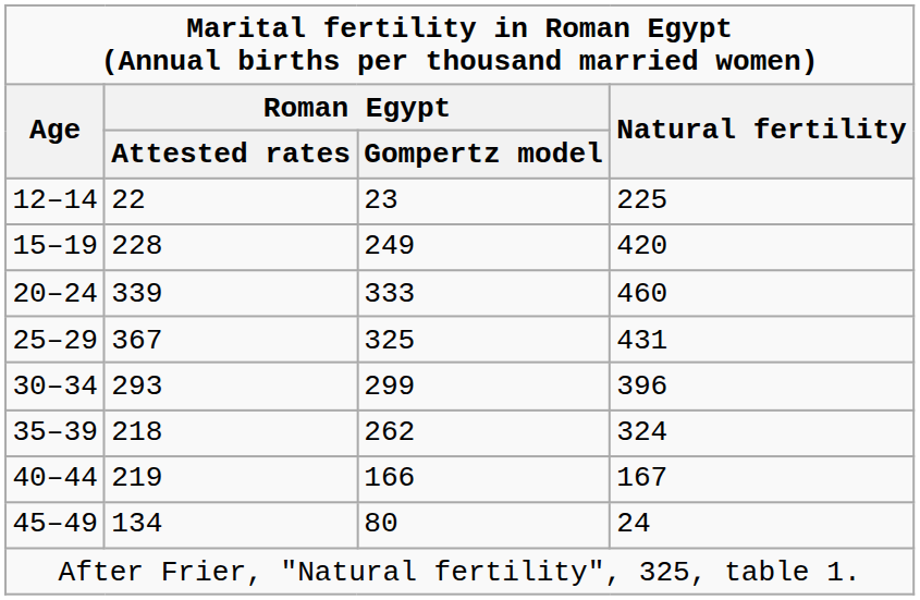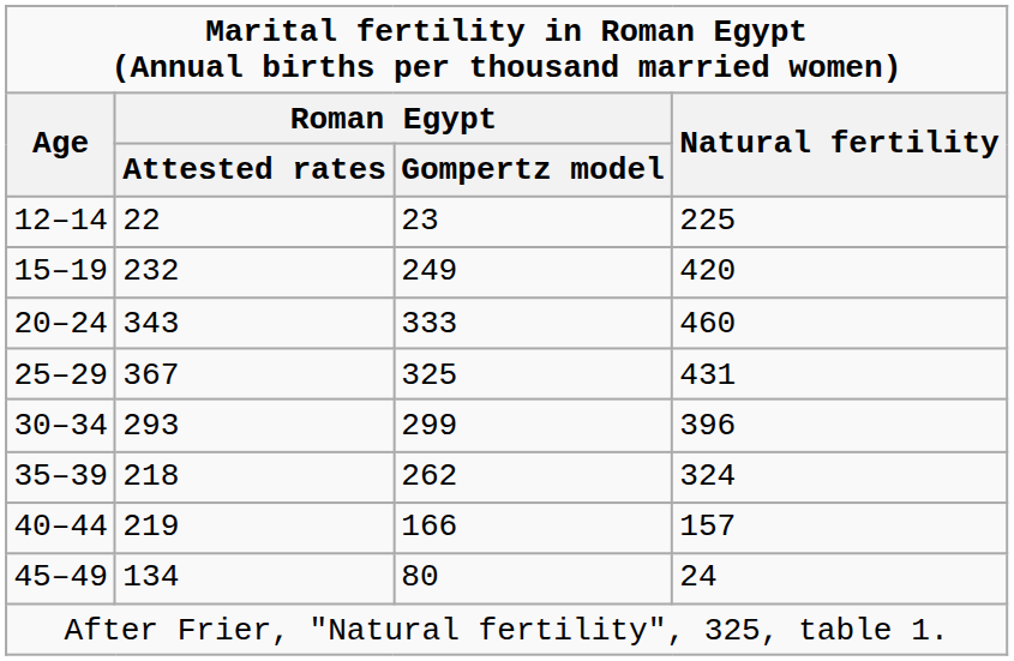15–19 | column 2: 228 -> 232
20–24 | column 2: 339 -> 343
40–44 | column 4: 167 -> 157
